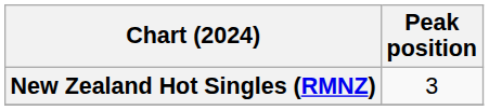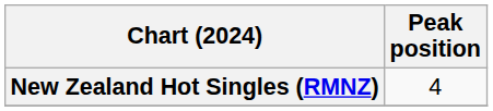New Zealand Hot Singles (RMNZ) | Peak position: 3 -> 4
